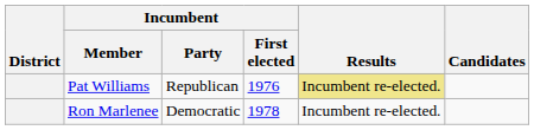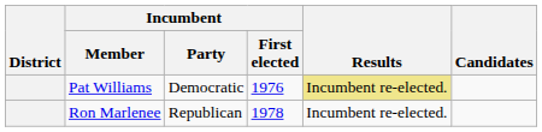Pat Williams | Incumbent / Party: Republican -> Democratic
Ron Marlenee | Incumbent / Party: Democratic -> Republican
